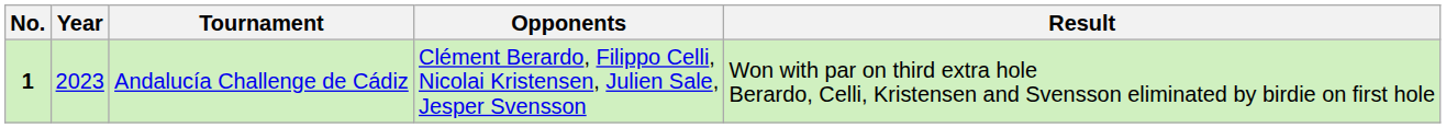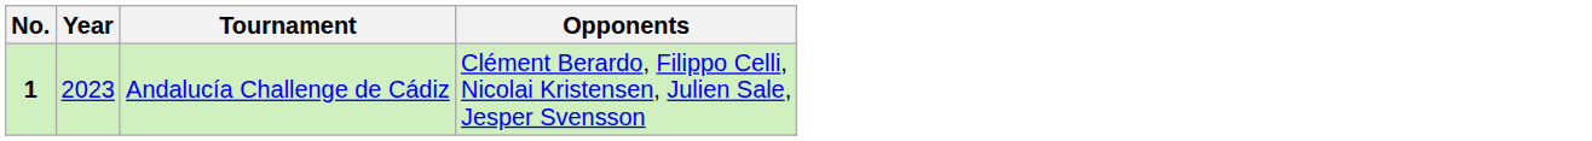- column: Result | Won with par on third extra hole Berardo, Celli, Kristensen and Svensson eliminated by birdie on first hole
